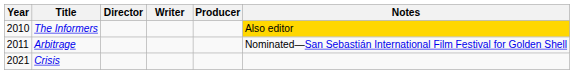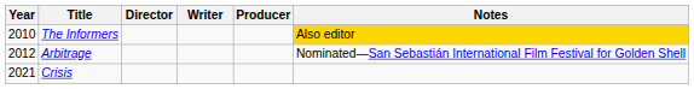Arbitrage | Year: 2011 -> 2012
